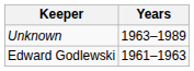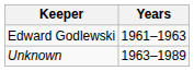rows swapped: Edward Godlewski <-> Unknown
